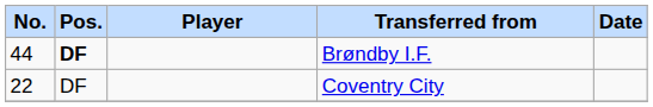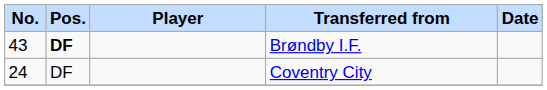Brøndby I.F. | No.: 44 -> 43
Coventry City | No.: 22 -> 24
